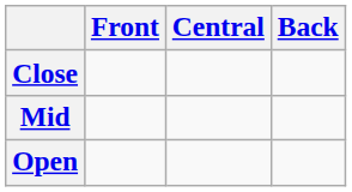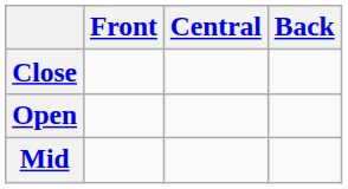rows swapped: Mid <-> Open
